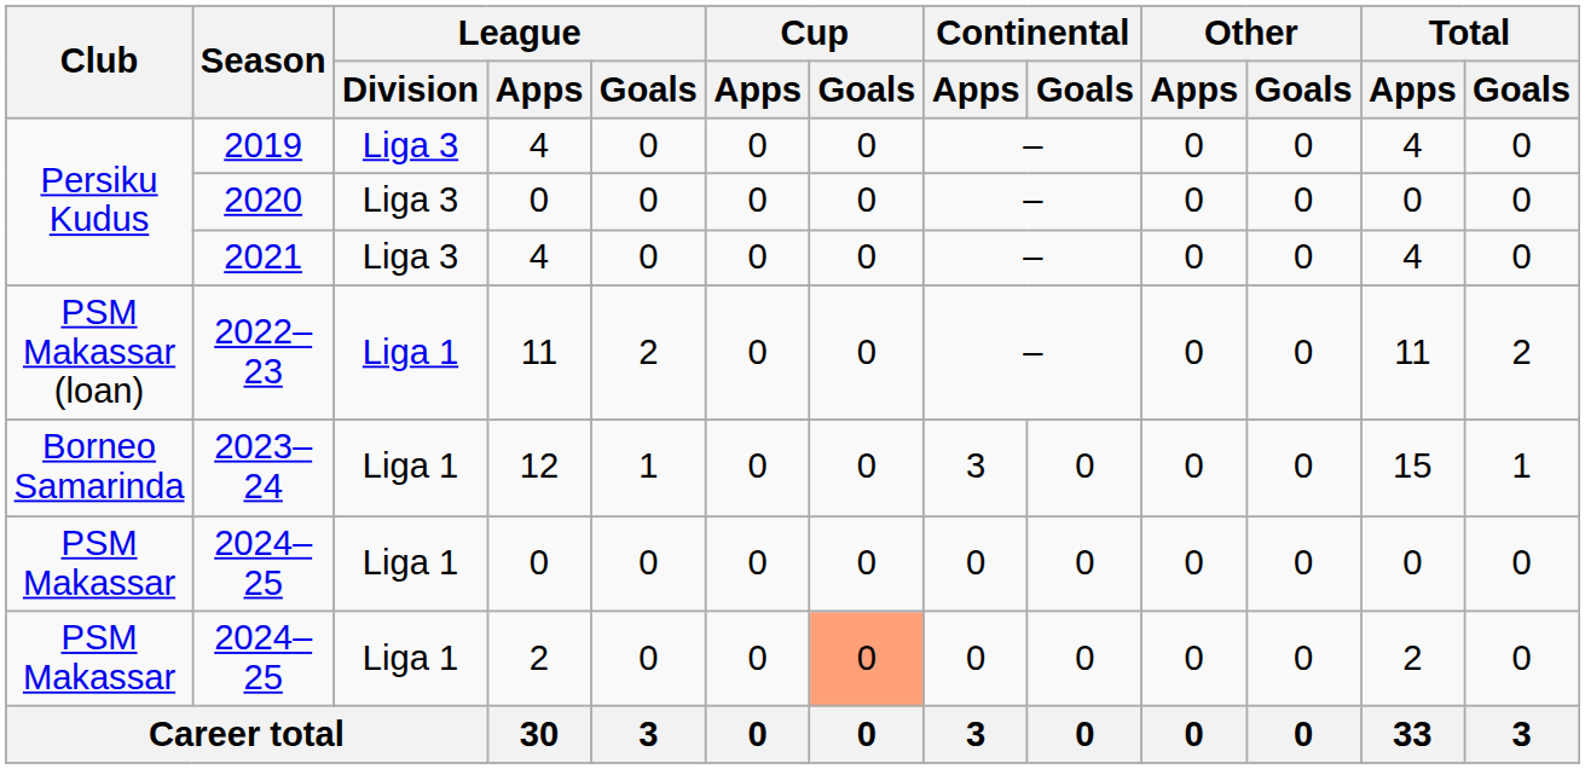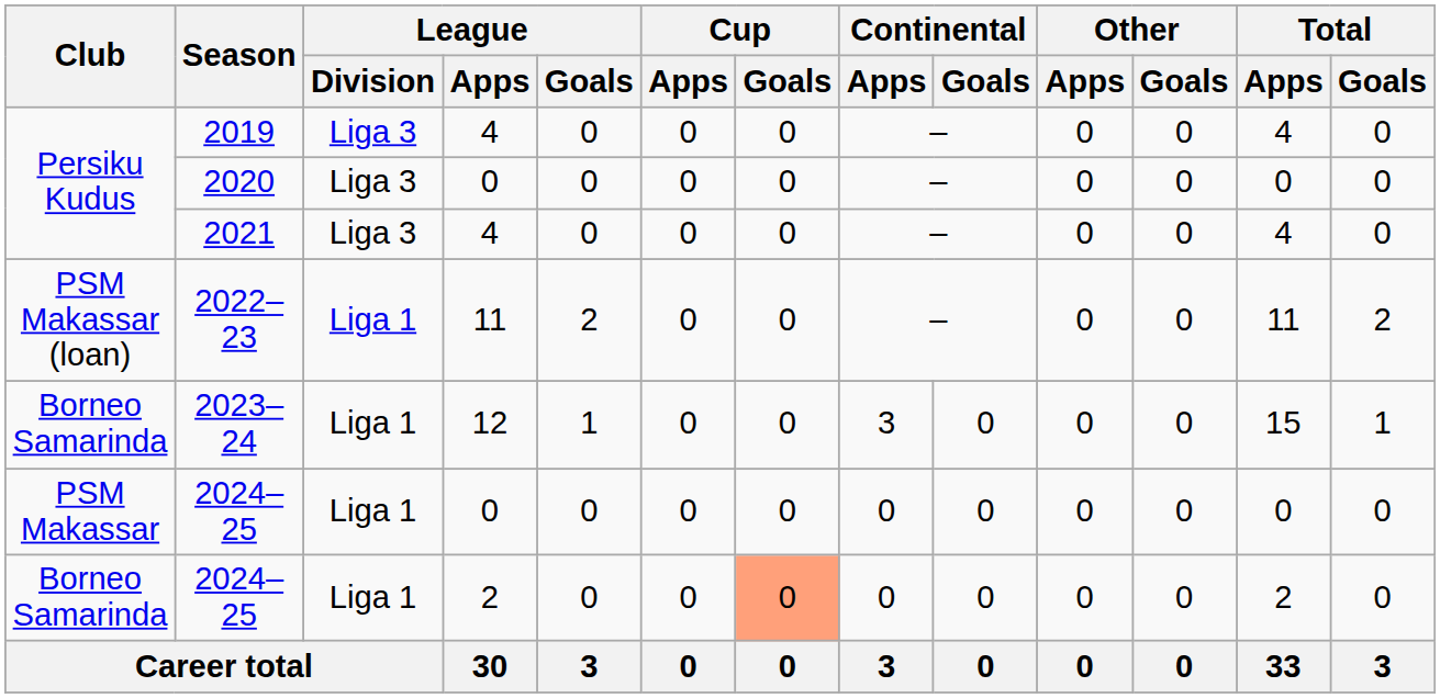2024–25 / 2 | Club: PSM Makassar -> Borneo Samarinda
